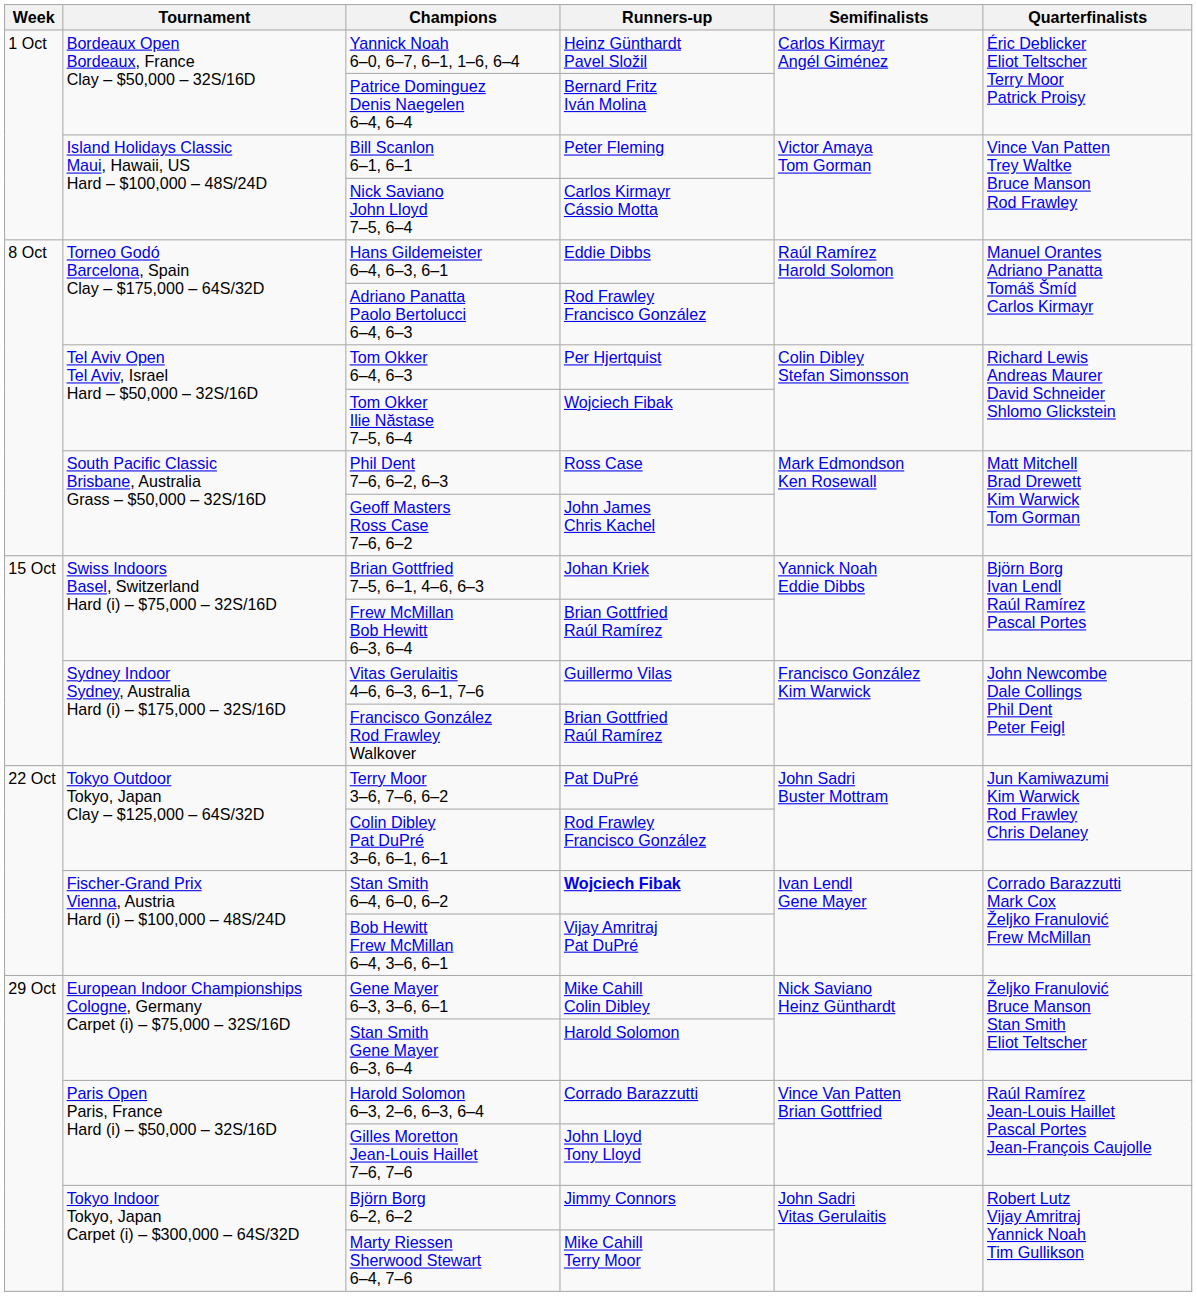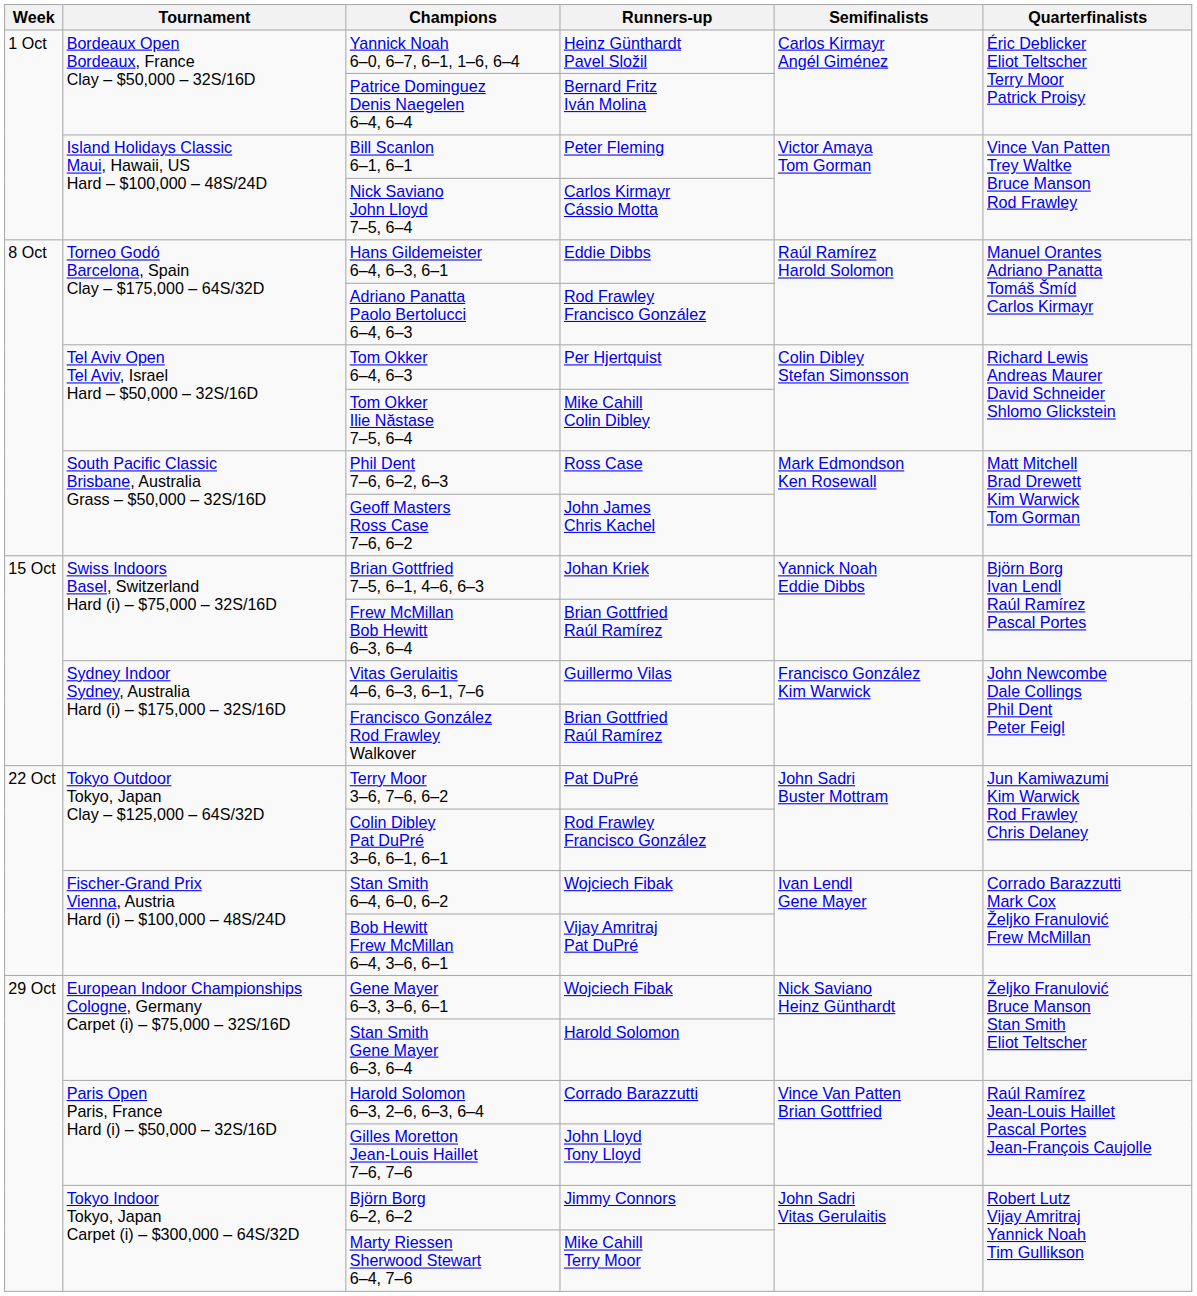Tom Okker Ilie Năstase 7–5, 6–4 | Runners-up: Wojciech Fibak -> Mike Cahill Colin Dibley
Stan Smith 6–4, 6–0, 6–2 | Runners-up: bold -> normal
Gene Mayer 6–3, 3–6, 6–1 | Runners-up: Mike Cahill Colin Dibley -> Wojciech Fibak
